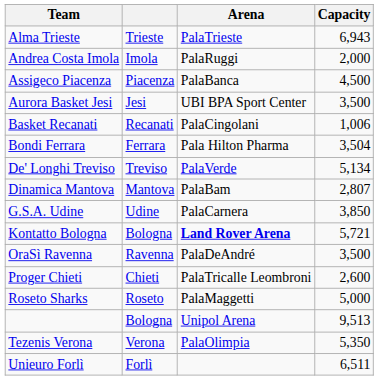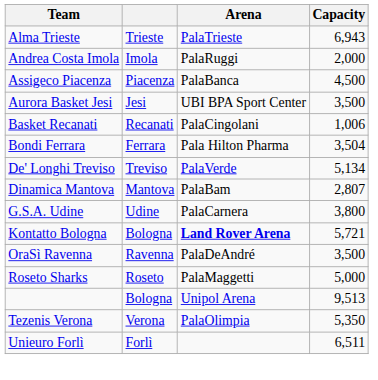G.S.A. Udine | Capacity: 3,850 -> 3,800
- row: Proger Chieti | Chieti | PalaTricalle Leombroni | 2,600
